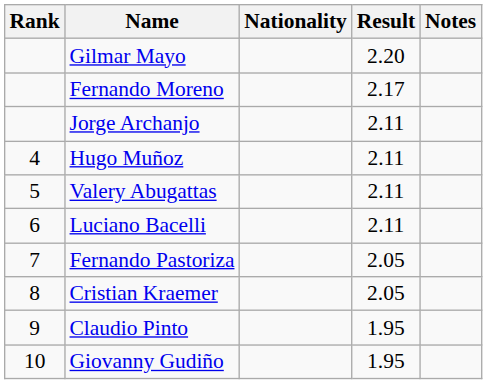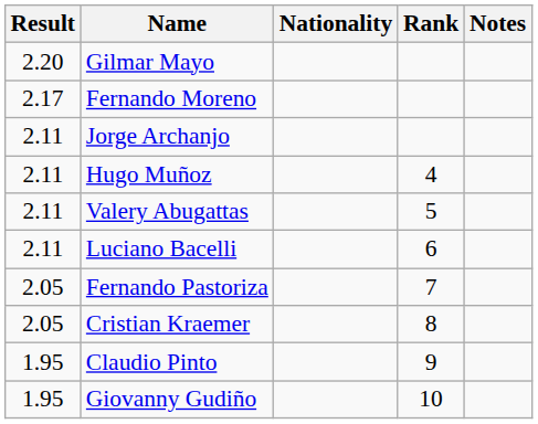columns swapped: Rank <-> Result
